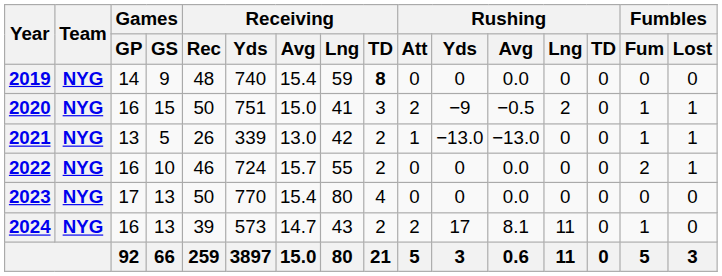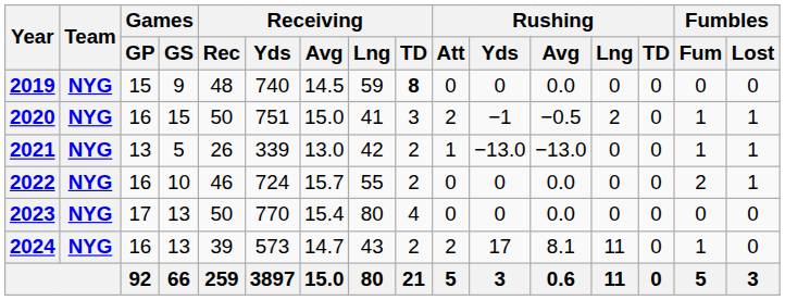2019 | Games / GP: 14 -> 15
2019 | Receiving / Avg: 15.4 -> 14.5
2020 | Rushing / Yds: −9 -> −1
